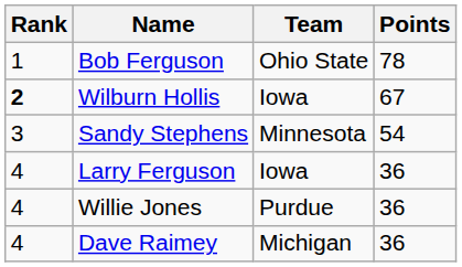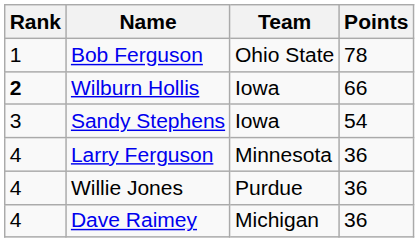Wilburn Hollis | Points: 67 -> 66
Sandy Stephens | Team: Minnesota -> Iowa
Larry Ferguson | Team: Iowa -> Minnesota
